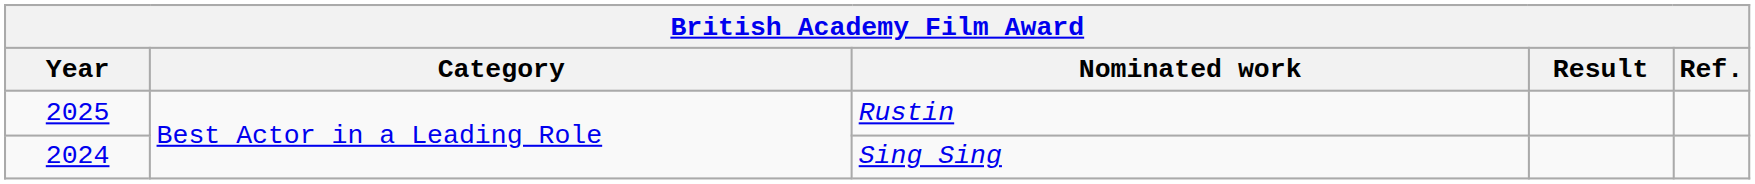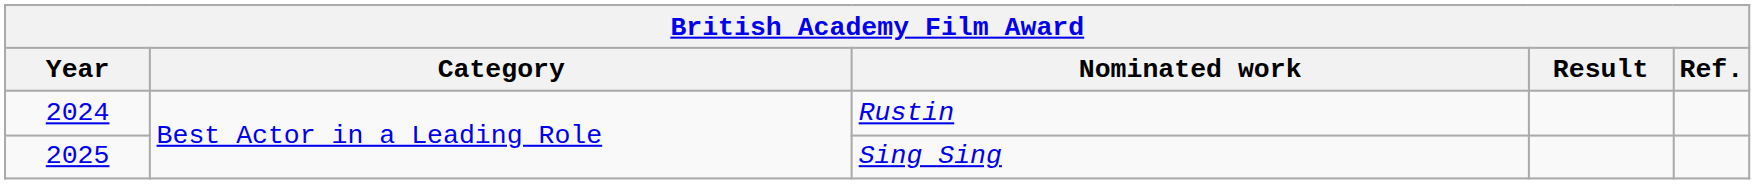Rustin | Year: 2025 -> 2024
Sing Sing | Year: 2024 -> 2025
